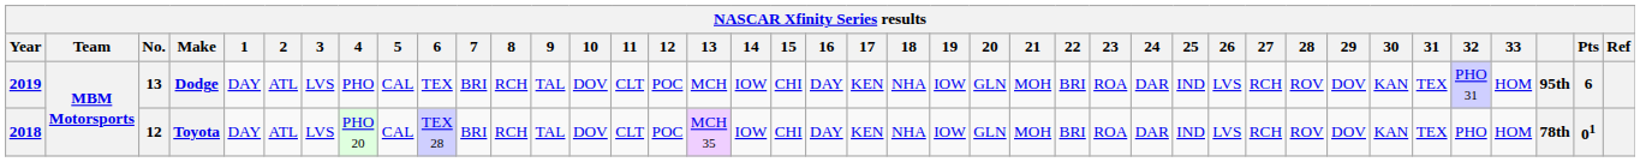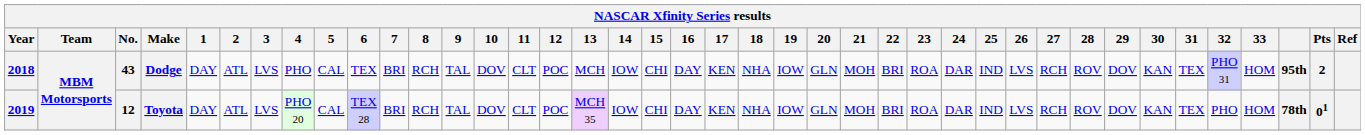Dodge | Year: 2019 -> 2018
Dodge | No.: 13 -> 43
Dodge | Pts: 6 -> 2
Toyota | Year: 2018 -> 2019
